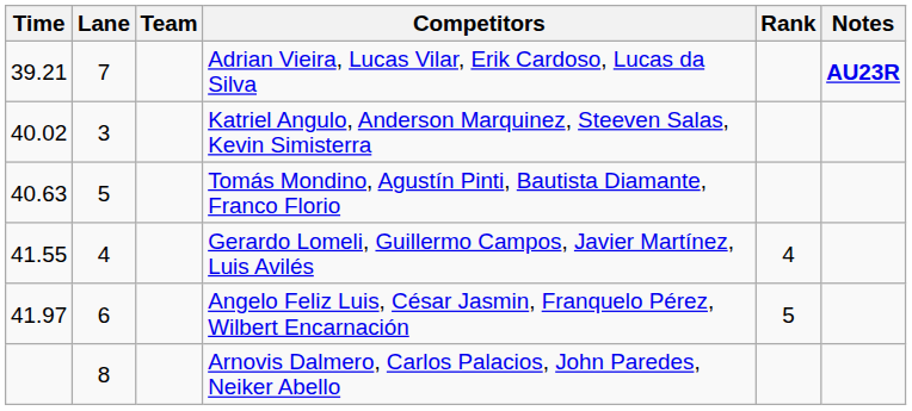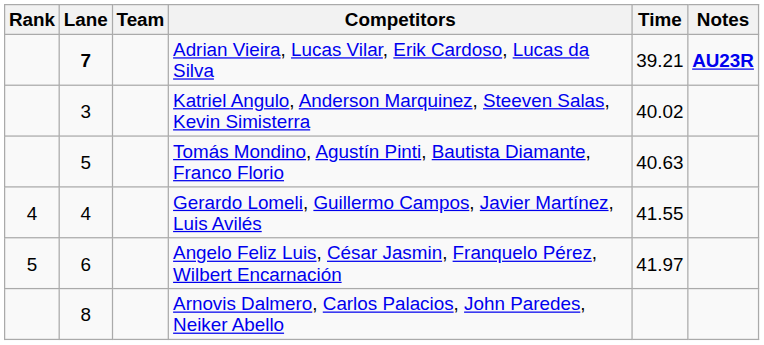columns swapped: Rank <-> Time
Adrian Vieira, Lucas Vilar, Erik Cardoso, Lucas da Silva | Lane: normal -> bold
